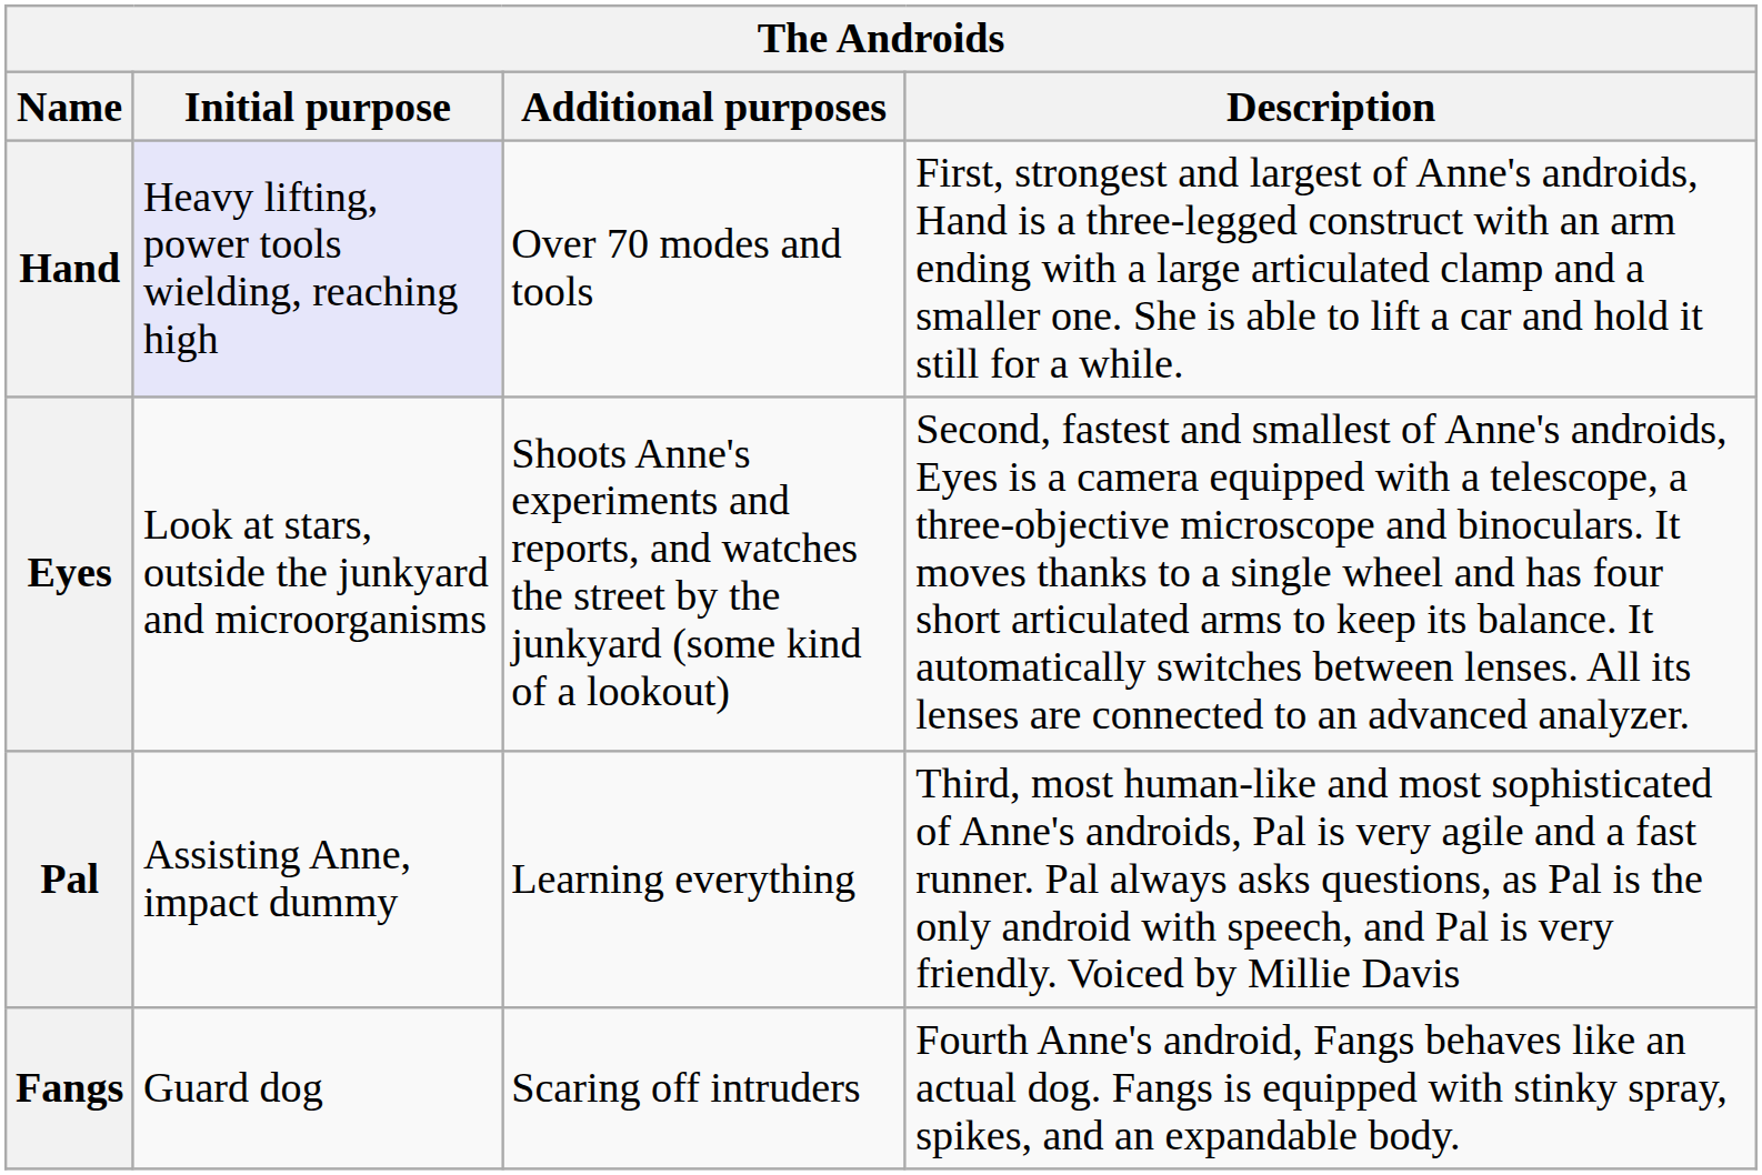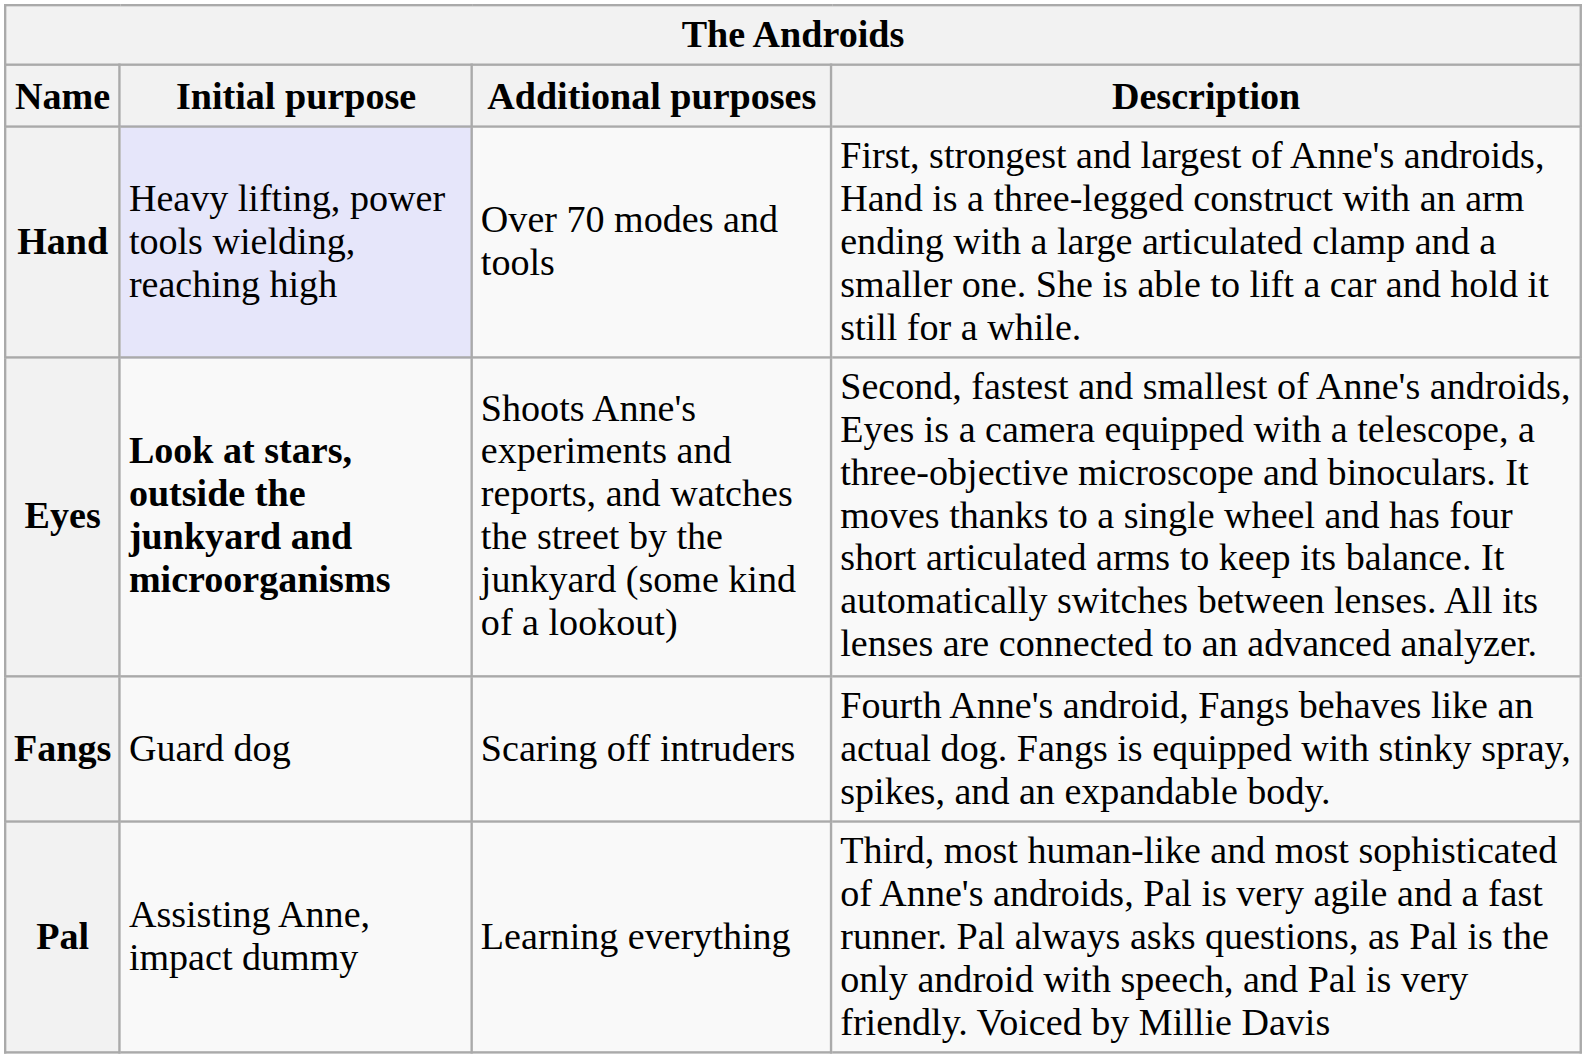Eyes | Initial purpose: normal -> bold
rows swapped: Pal <-> Fangs
